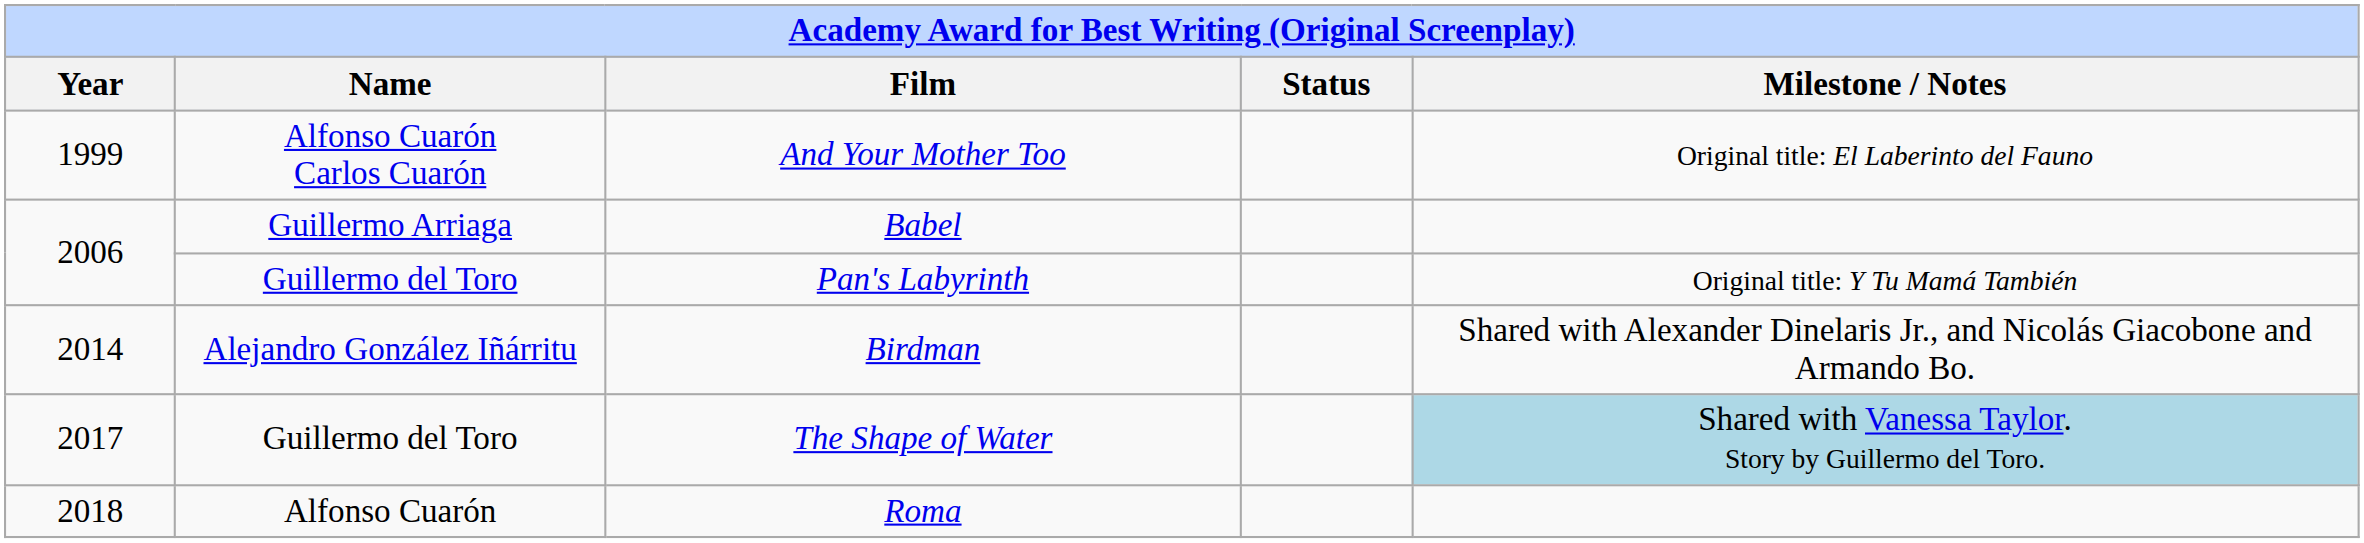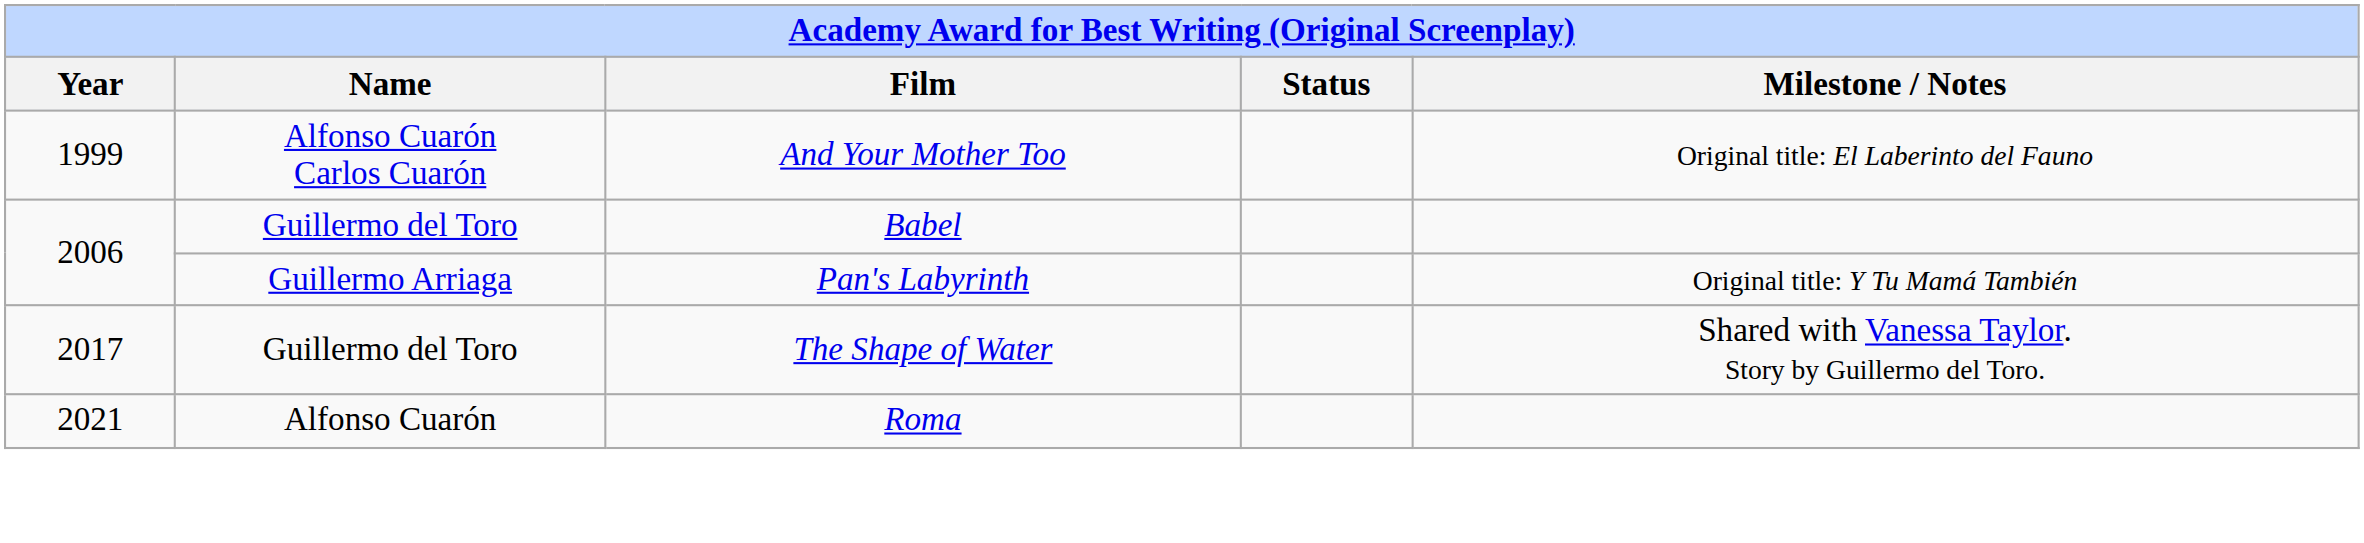Babel | Name: Guillermo Arriaga -> Guillermo del Toro
Pan's Labyrinth | Name: Guillermo del Toro -> Guillermo Arriaga
- row: 2014 | Alejandro González Iñárritu | Birdman | Shared with Alexander Dinelaris Jr., and Nicolás Giacobone and Armando Bo.
The Shape of Water | Milestone / Notes: lightblue background -> no background
Roma | Year: 2018 -> 2021
